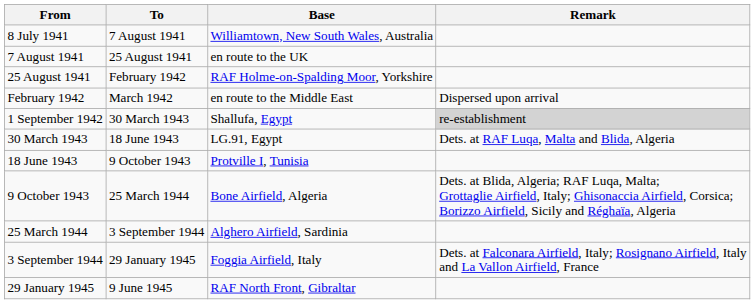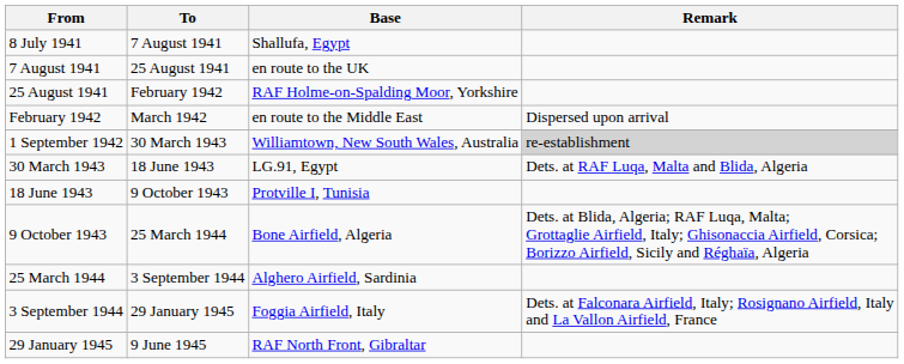8 July 1941 | Base: Williamtown, New South Wales, Australia -> Shallufa, Egypt
1 September 1942 | Base: Shallufa, Egypt -> Williamtown, New South Wales, Australia
